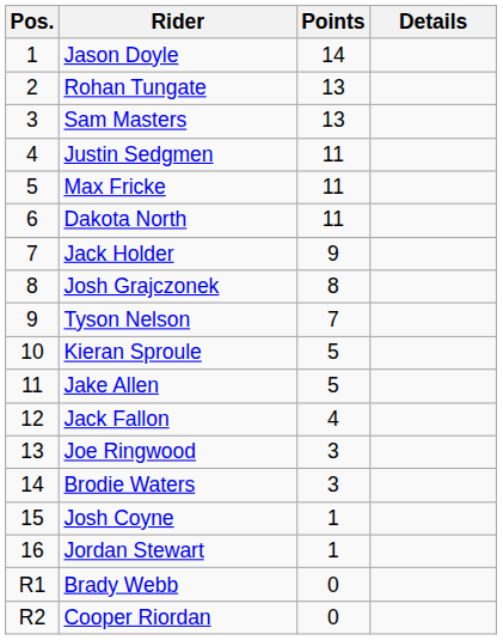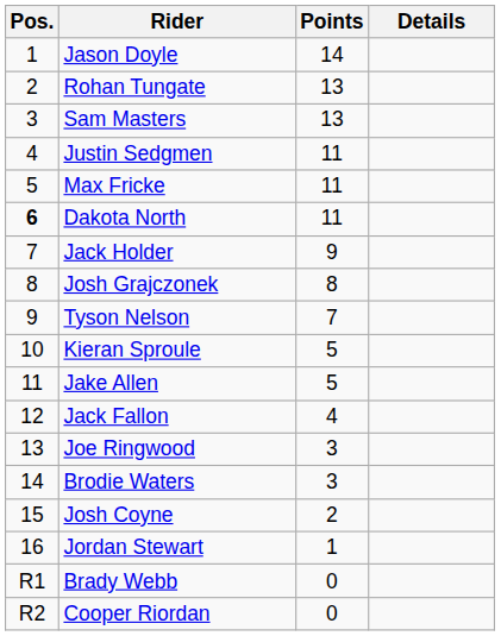Dakota North | Pos.: normal -> bold
Josh Coyne | Points: 1 -> 2
